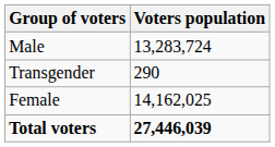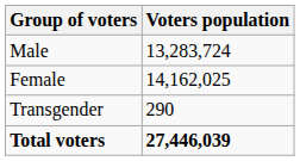rows swapped: Female <-> Transgender
